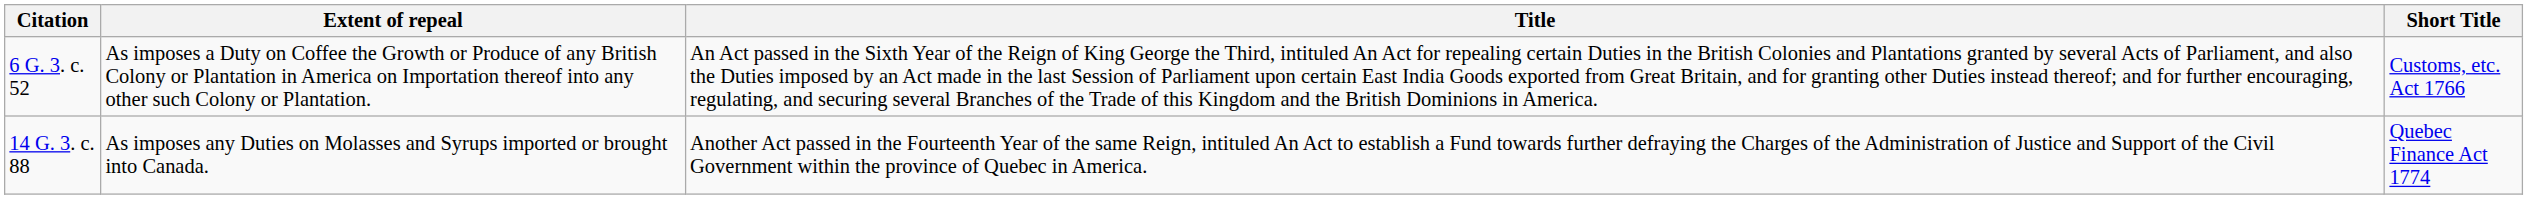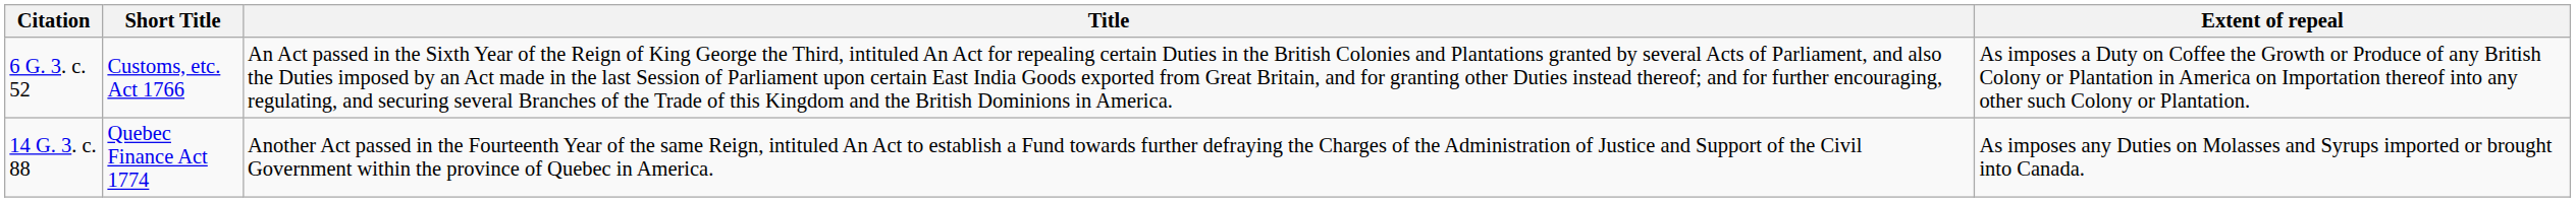columns swapped: Short Title <-> Extent of repeal
